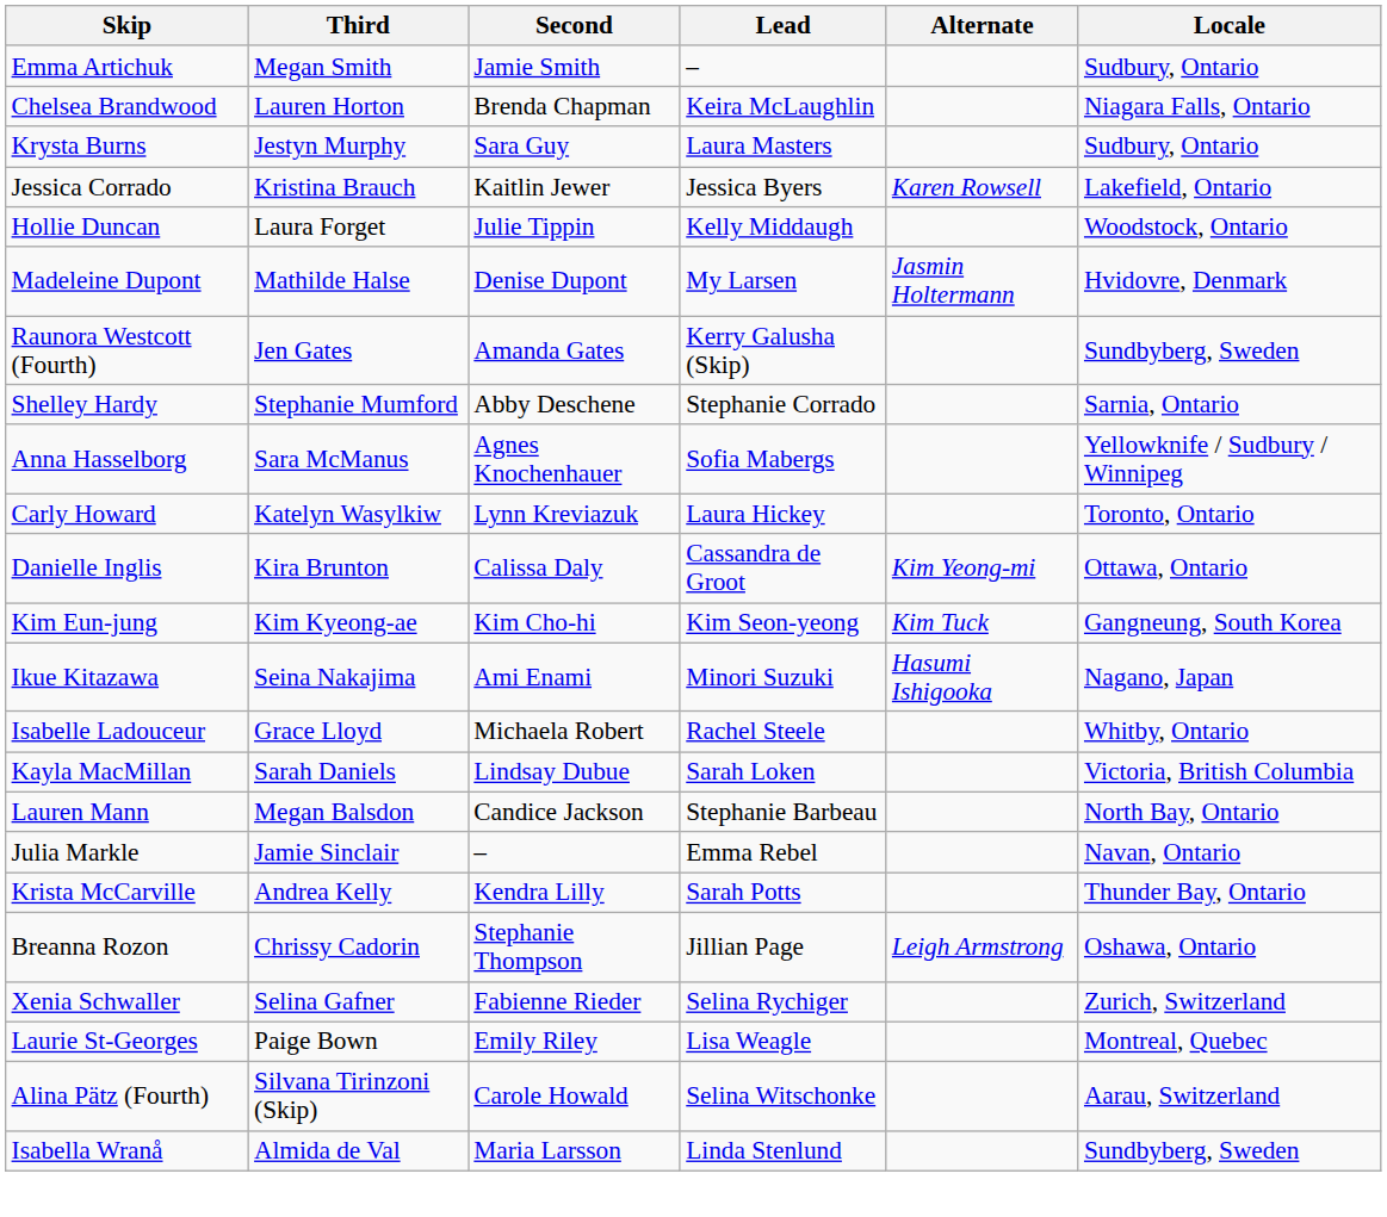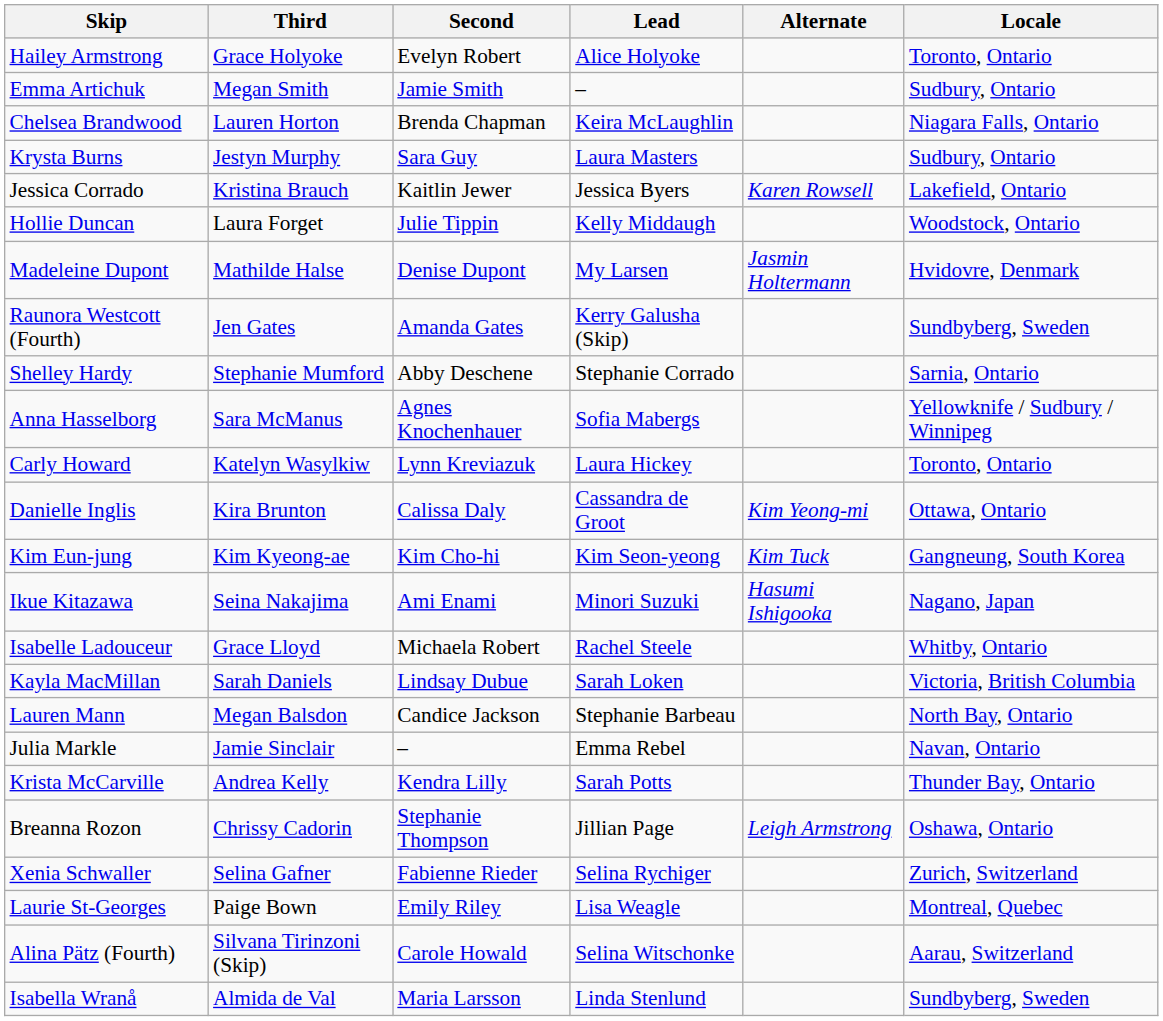+ row: Hailey Armstrong | Grace Holyoke | Evelyn Robert | Alice Holyoke | Toronto, Ontario
